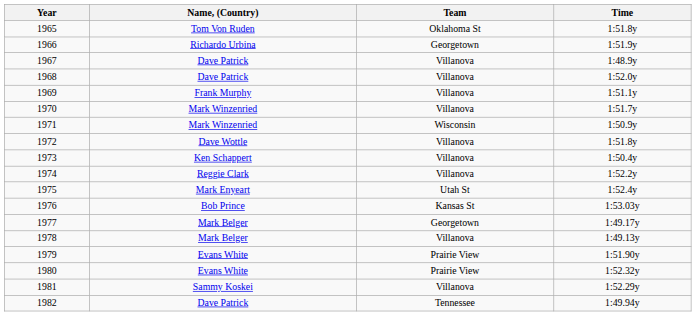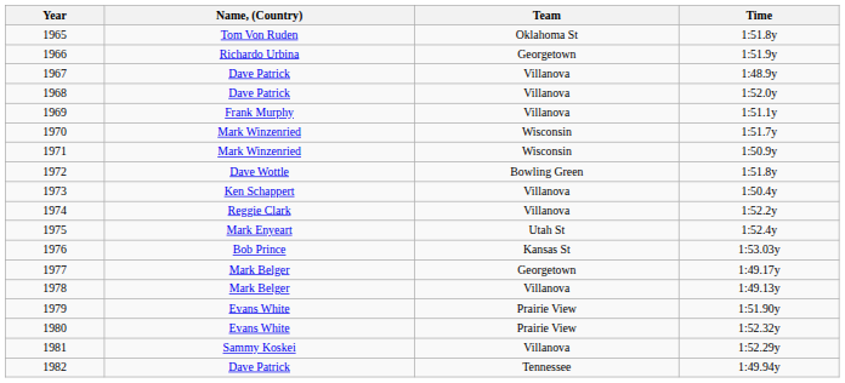1970 | Team: Villanova -> Wisconsin
1972 | Team: Villanova -> Bowling Green
